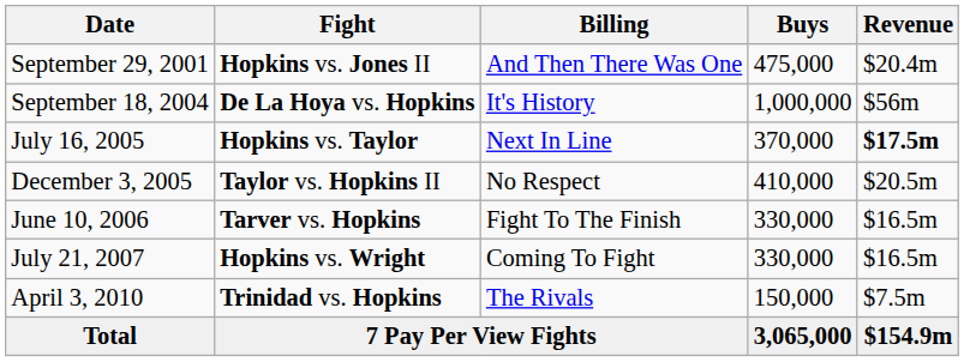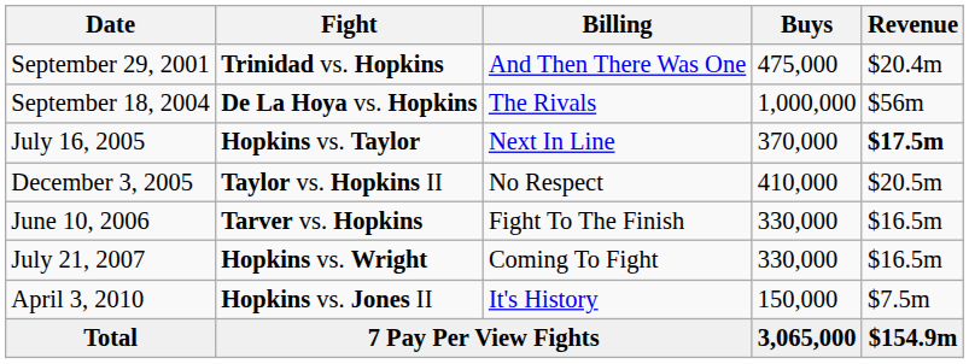September 29, 2001 | Fight: Hopkins vs. Jones II -> Trinidad vs. Hopkins
September 18, 2004 | Billing: It's History -> The Rivals
April 3, 2010 | Fight: Trinidad vs. Hopkins -> Hopkins vs. Jones II
April 3, 2010 | Billing: The Rivals -> It's History
